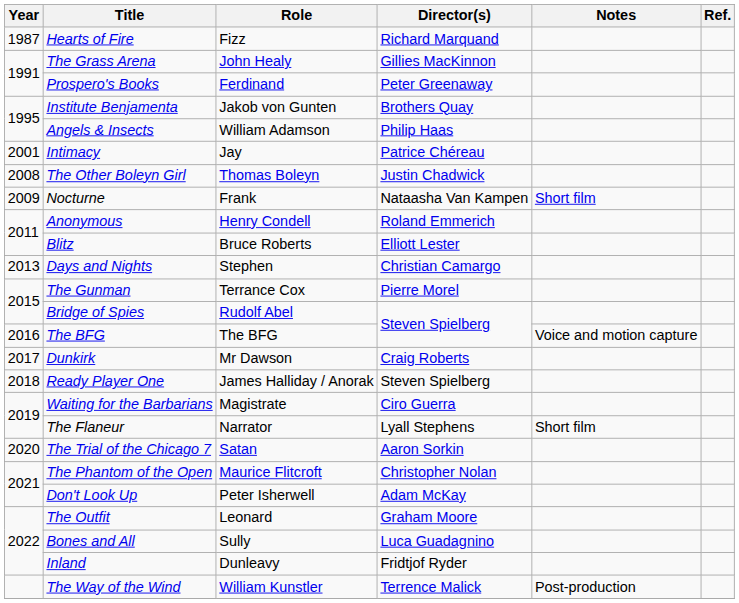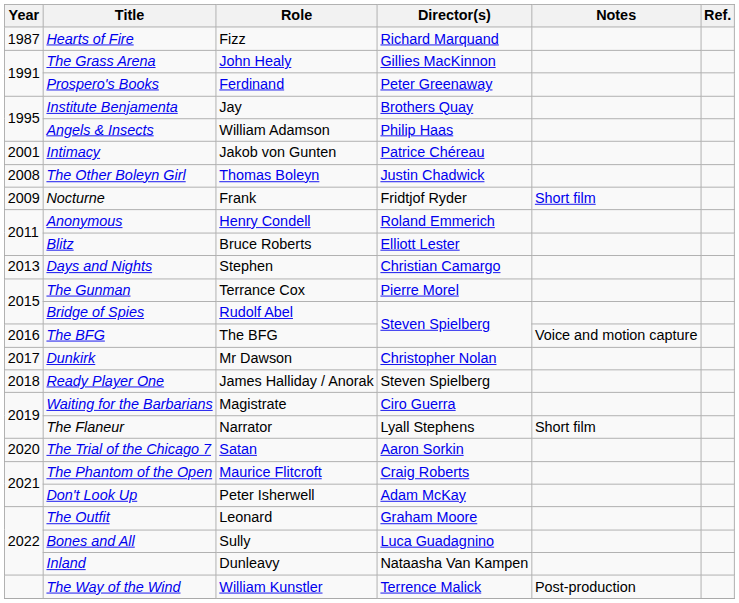Institute Benjamenta | Role: Jakob von Gunten -> Jay
Intimacy | Role: Jay -> Jakob von Gunten
Nocturne | Director(s): Nataasha Van Kampen -> Fridtjof Ryder
Dunkirk | Director(s): Craig Roberts -> Christopher Nolan
The Phantom of the Open | Director(s): Christopher Nolan -> Craig Roberts
Inland | Director(s): Fridtjof Ryder -> Nataasha Van Kampen
